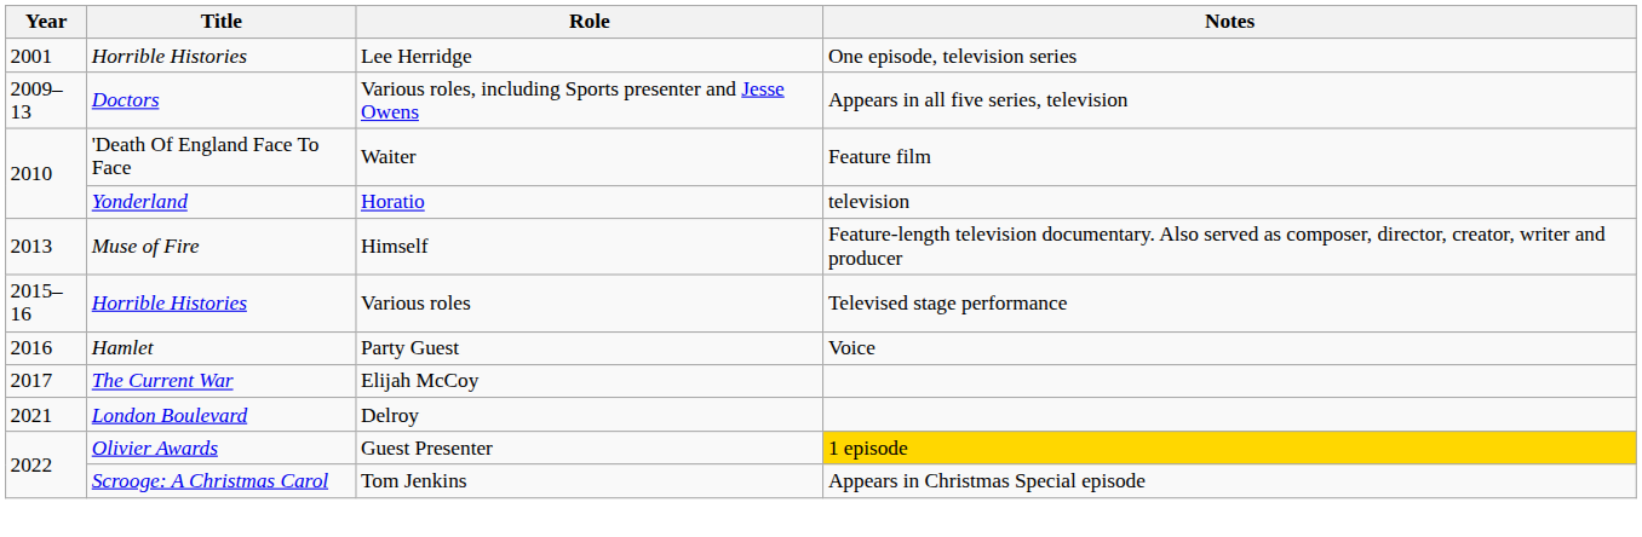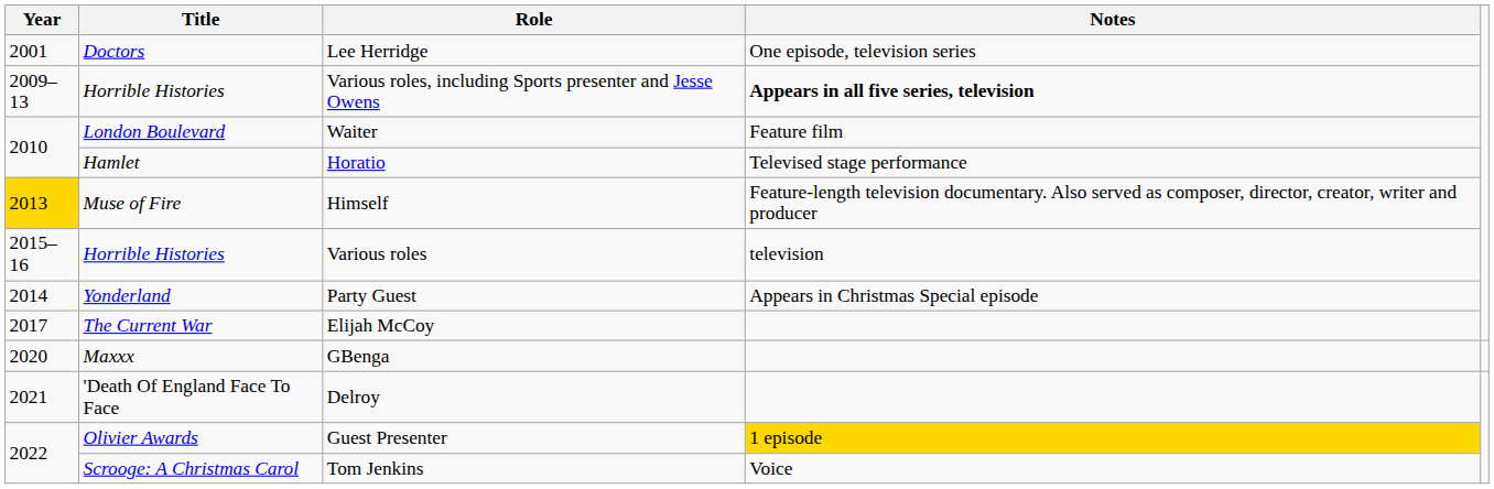Lee Herridge | Title: Horrible Histories -> Doctors
Various roles, including Sports presenter and Jesse Owens | Title: Doctors -> Horrible Histories
Various roles, including Sports presenter and Jesse Owens | Notes: normal -> bold
Waiter | Title: 'Death Of England Face To Face -> London Boulevard
Horatio | Title: Yonderland -> Hamlet
Horatio | Notes: television -> Televised stage performance
Himself | Year: no background -> gold background
Various roles | Notes: Televised stage performance -> television
Party Guest | Year: 2016 -> 2014
Party Guest | Title: Hamlet -> Yonderland
Party Guest | Notes: Voice -> Appears in Christmas Special episode
+ row: 2020 | Maxxx | GBenga
Delroy | Title: London Boulevard -> 'Death Of England Face To Face
Tom Jenkins | Notes: Appears in Christmas Special episode -> Voice
